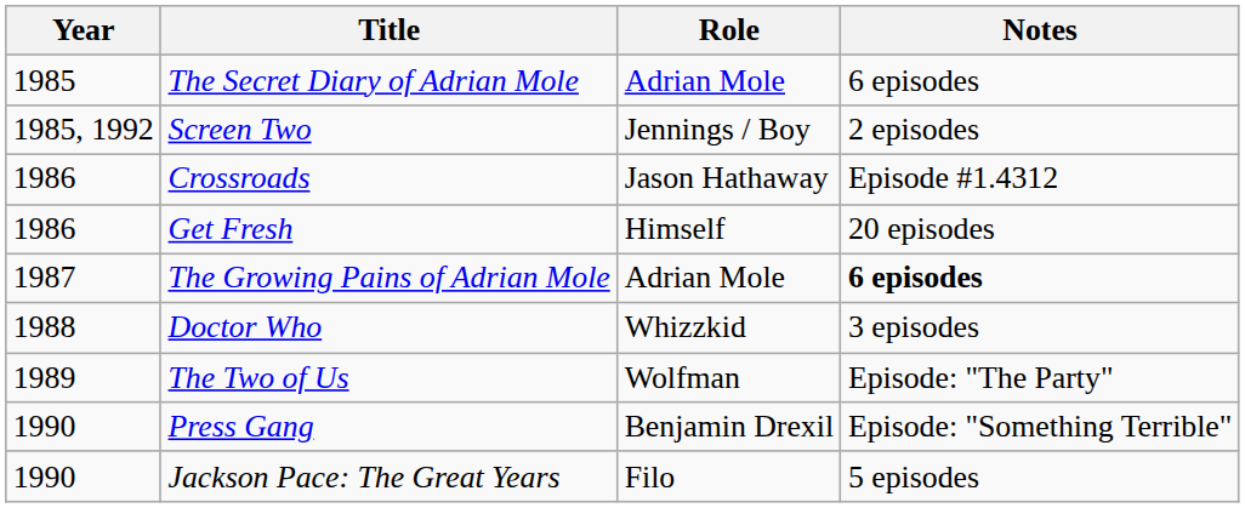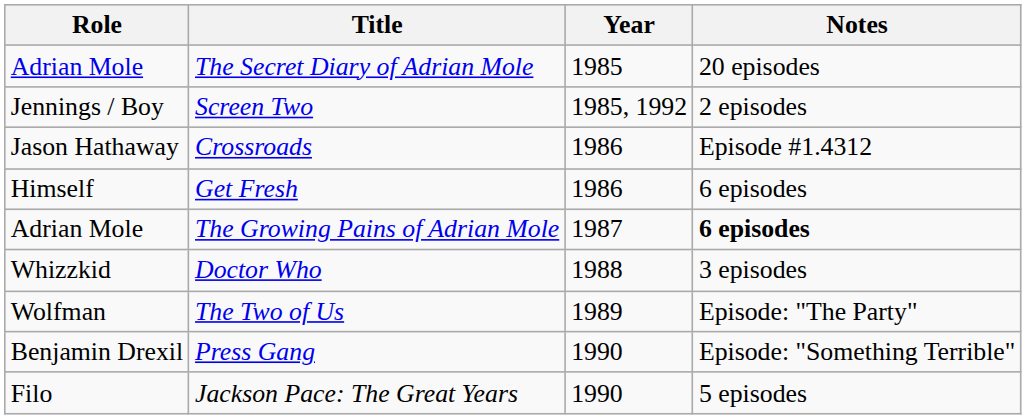columns swapped: Year <-> Role
The Secret Diary of Adrian Mole | Notes: 6 episodes -> 20 episodes
Get Fresh | Notes: 20 episodes -> 6 episodes
